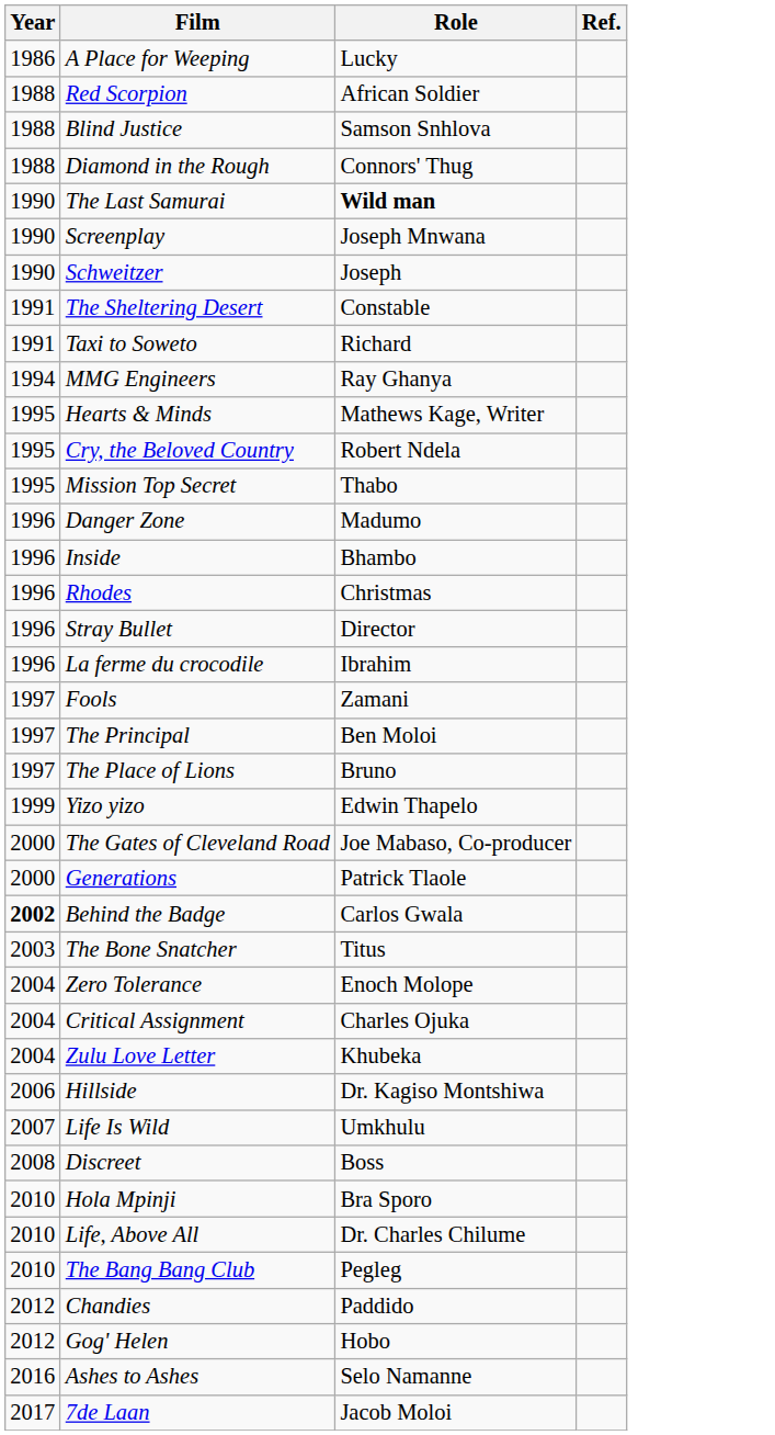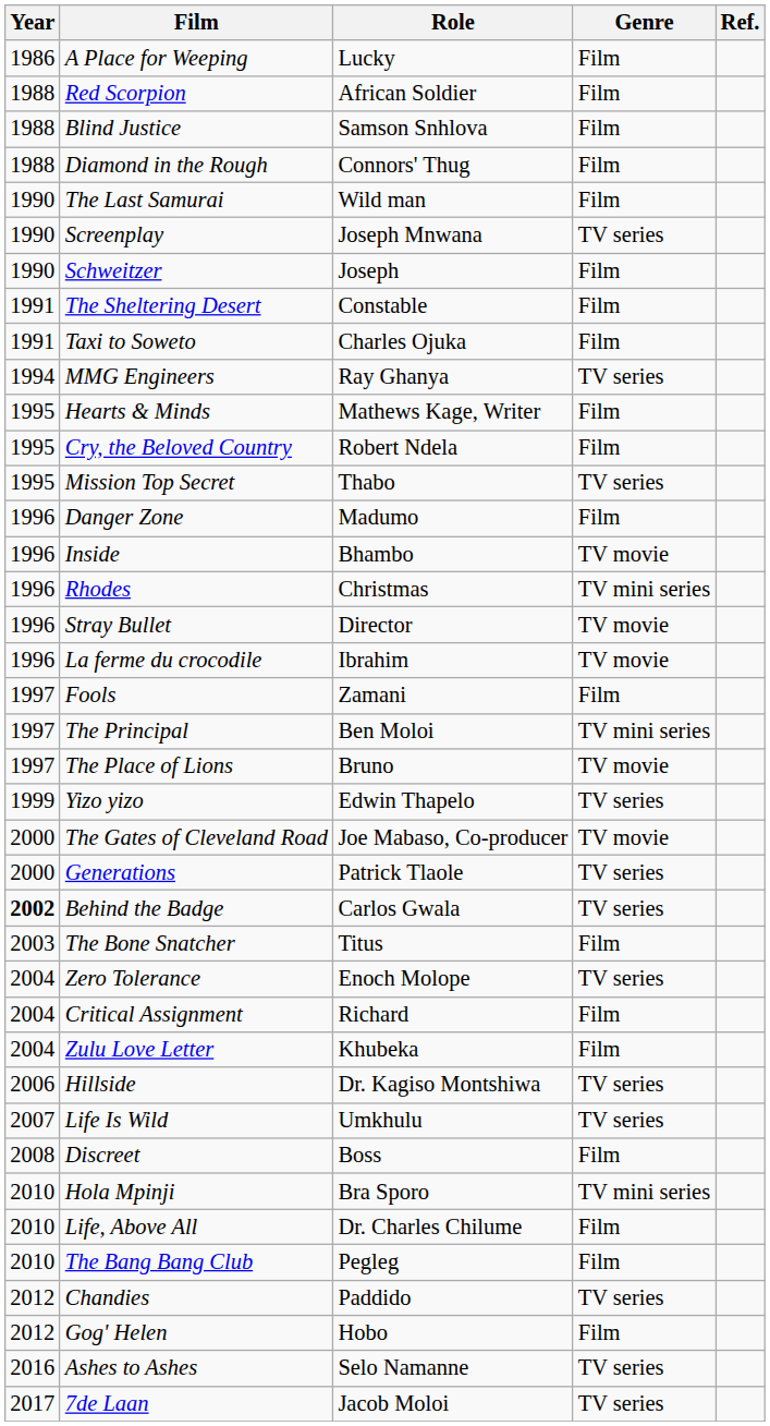+ column: Genre | Film | Film | Film | Film | Film | TV series | Film | Film | Film | TV series | Film | Film | TV series | Film | TV movie | TV mini series | TV movie | TV movie | Film | TV mini series | TV movie | TV series | TV movie | TV series | TV series | Film | TV series | Film | Film | TV series | TV series | Film | TV mini series | Film | Film | TV series | Film | TV series | TV series
The Last Samurai | Role: bold -> normal
Taxi to Soweto | Role: Richard -> Charles Ojuka
Critical Assignment | Role: Charles Ojuka -> Richard
